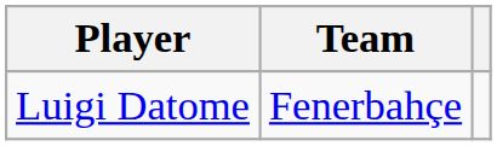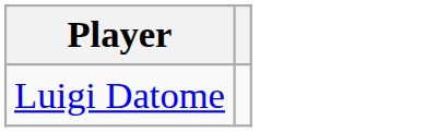- column: Team | Fenerbahçe
